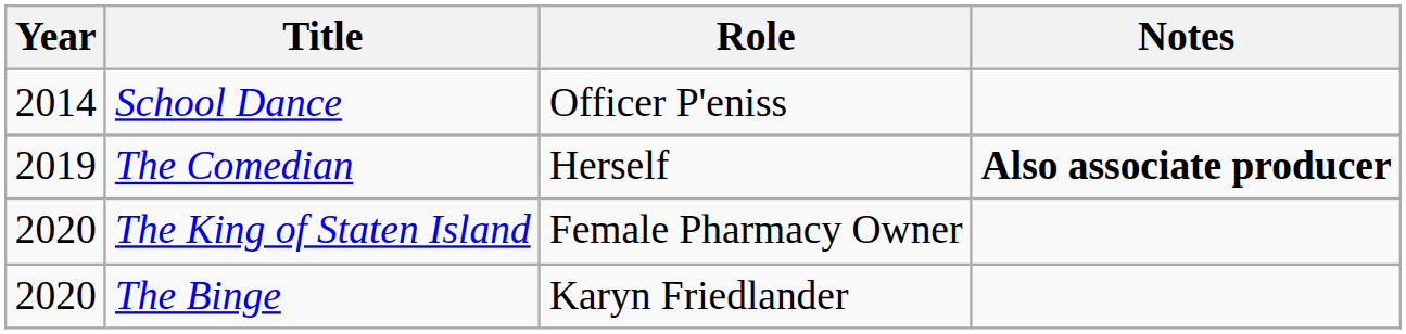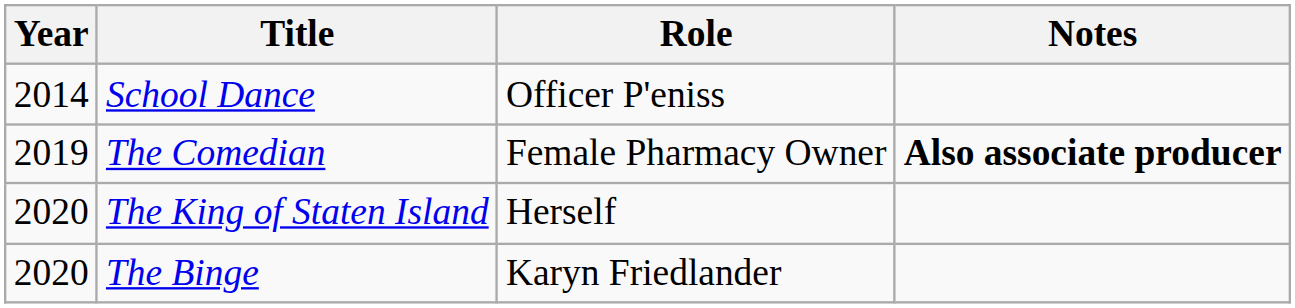The Comedian | Role: Herself -> Female Pharmacy Owner
The King of Staten Island | Role: Female Pharmacy Owner -> Herself
